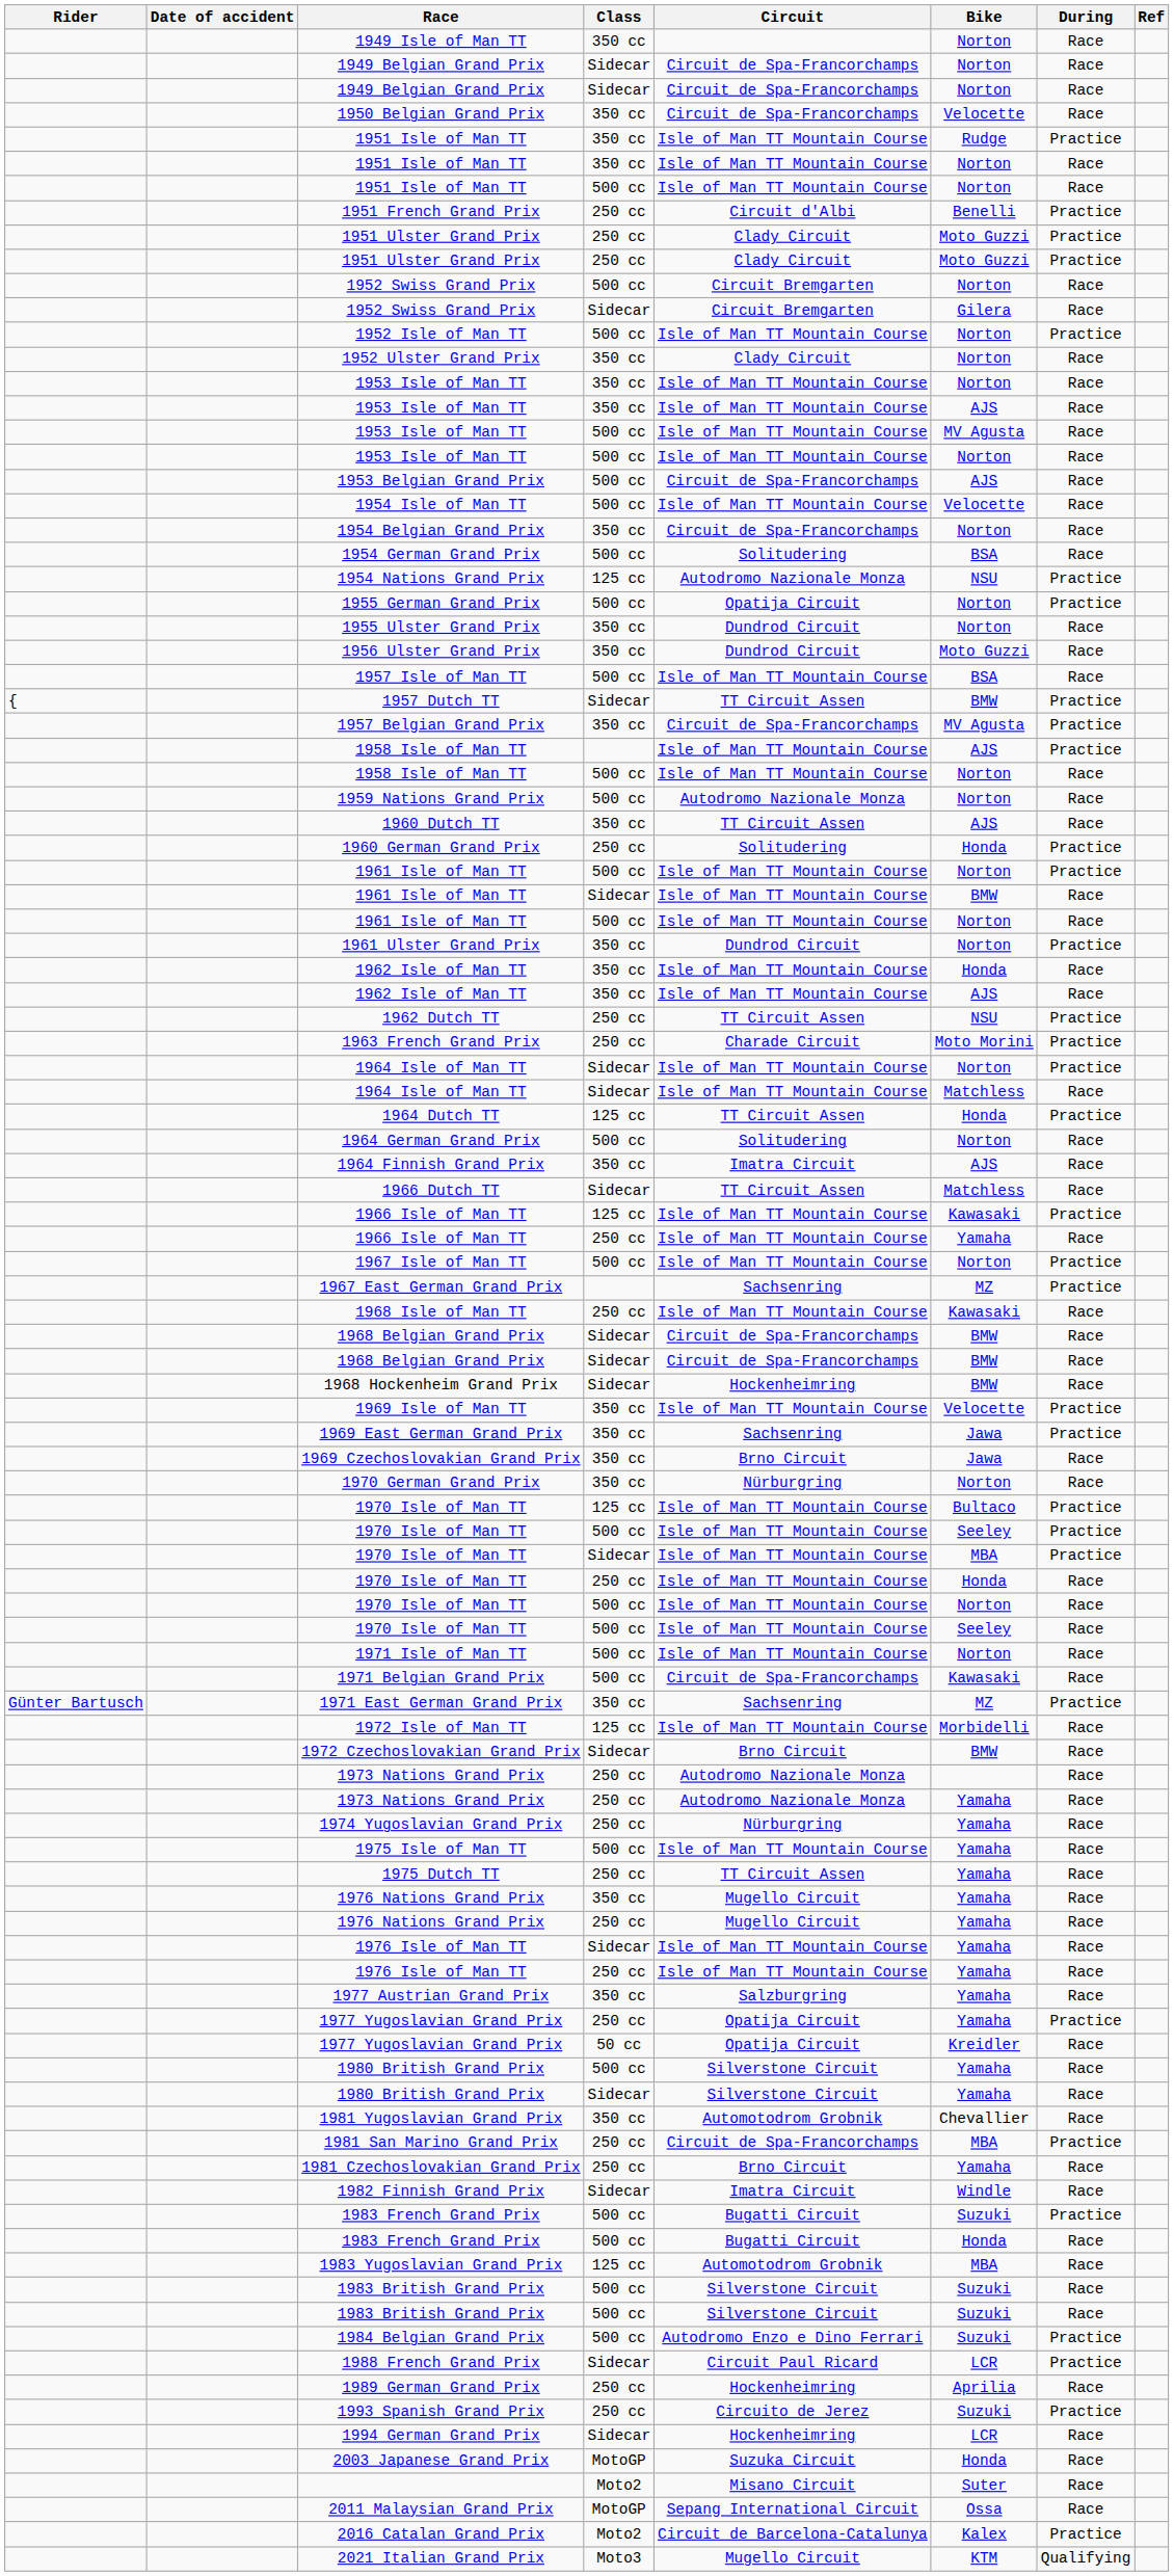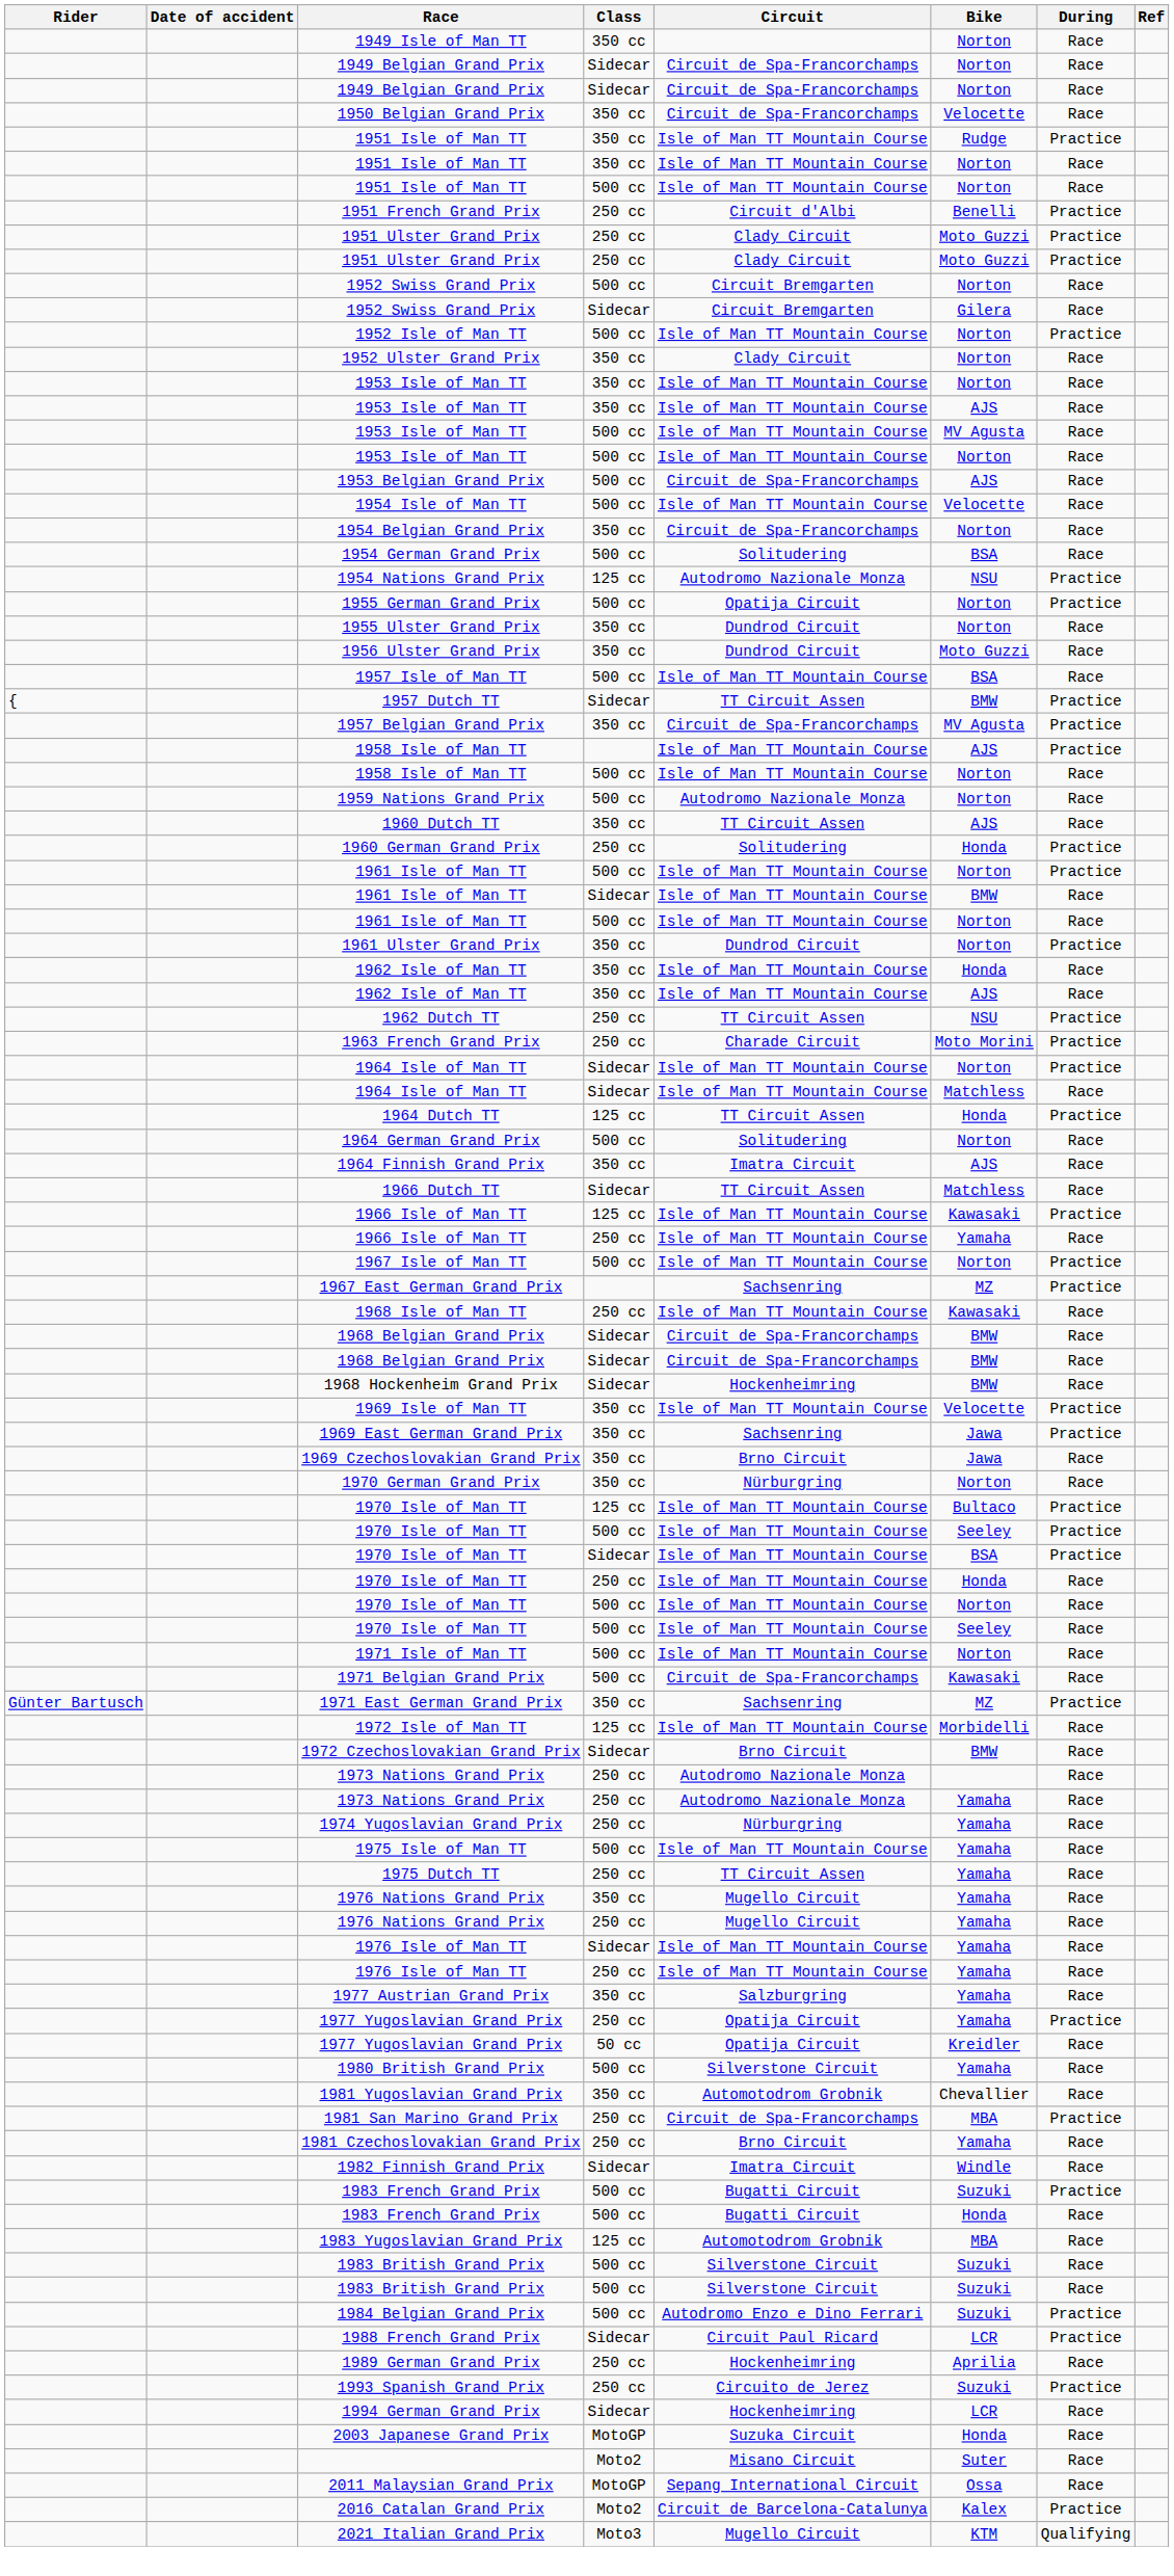1970 Isle of Man TT / Sidecar | Bike: MBA -> BSA
- row: 1980 British Grand Prix | Sidecar | Silverstone Circuit | Yamaha | Race
